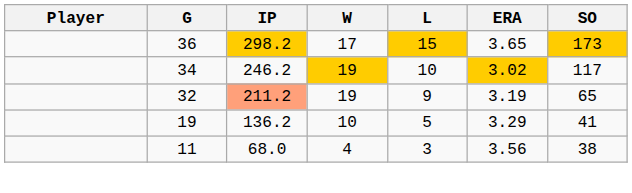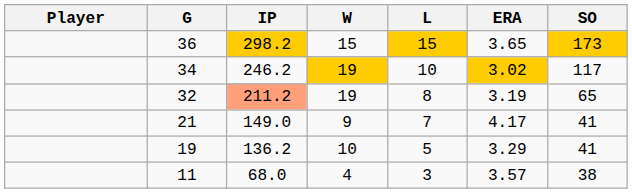36 | W: 17 -> 15
32 | L: 9 -> 8
+ row: 21 | 149.0 | 9 | 7 | 4.17 | 41
11 | ERA: 3.56 -> 3.57
